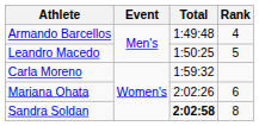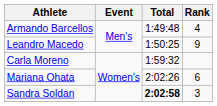Leandro Macedo | Rank: 5 -> 9
Sandra Soldan | Rank: 8 -> 3
